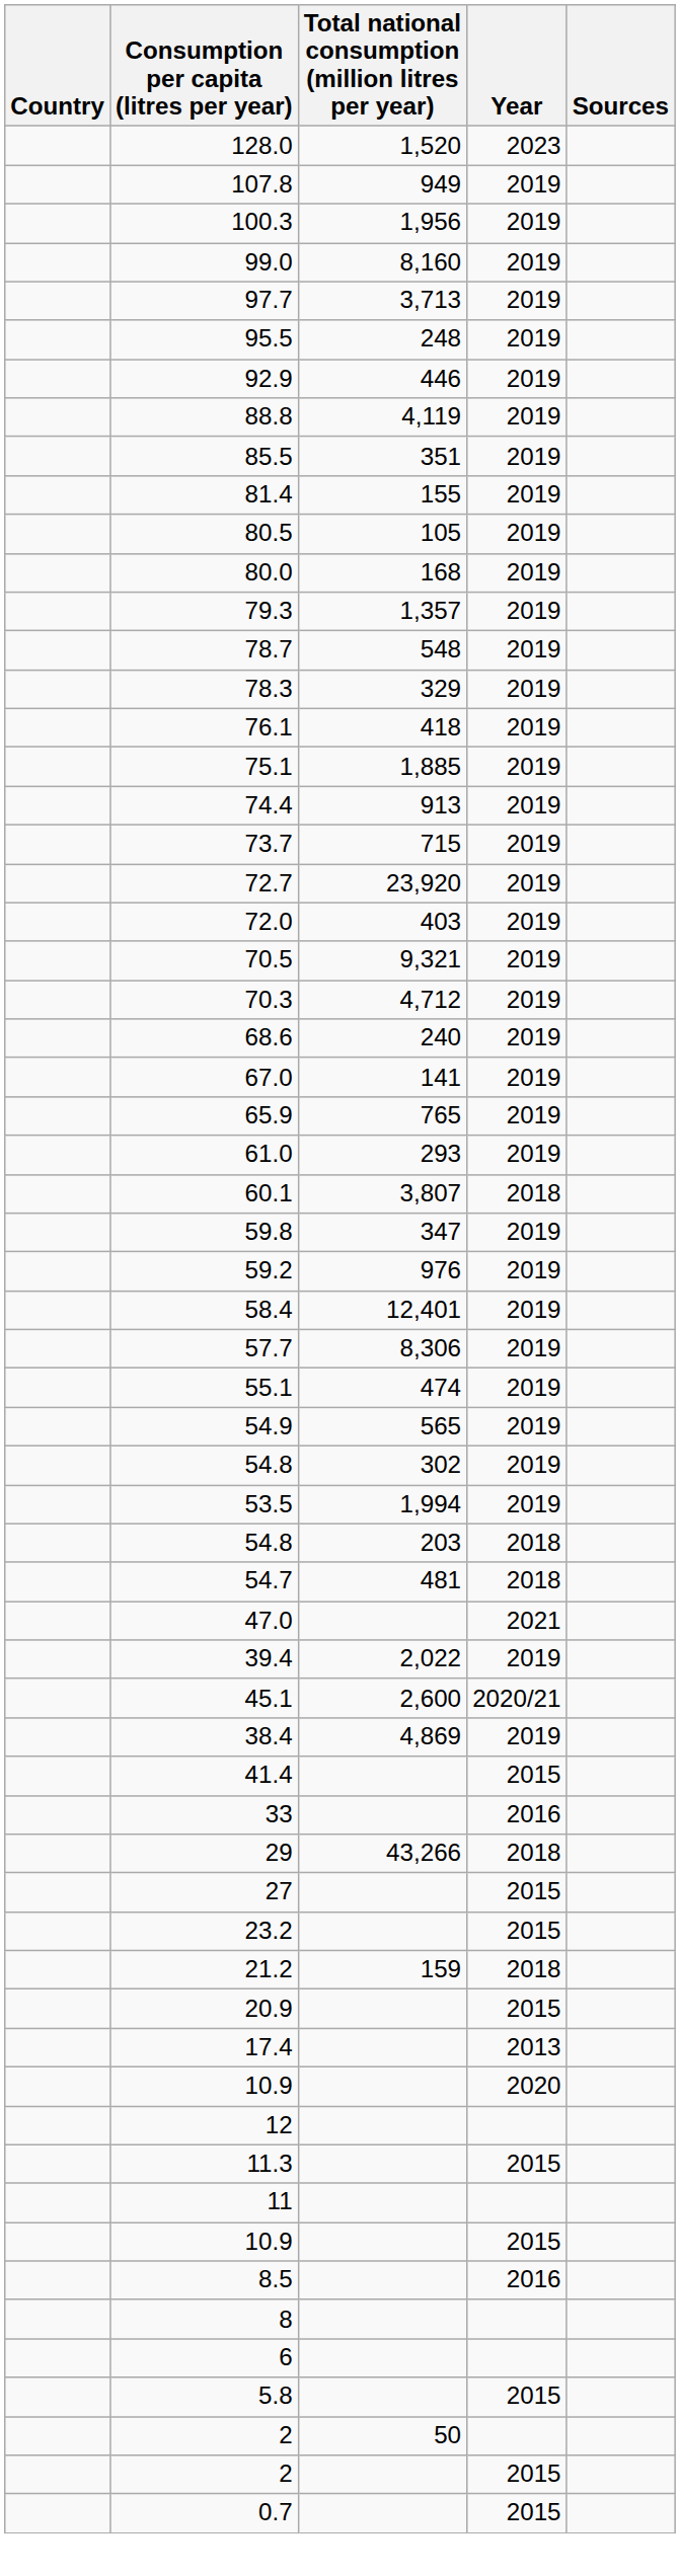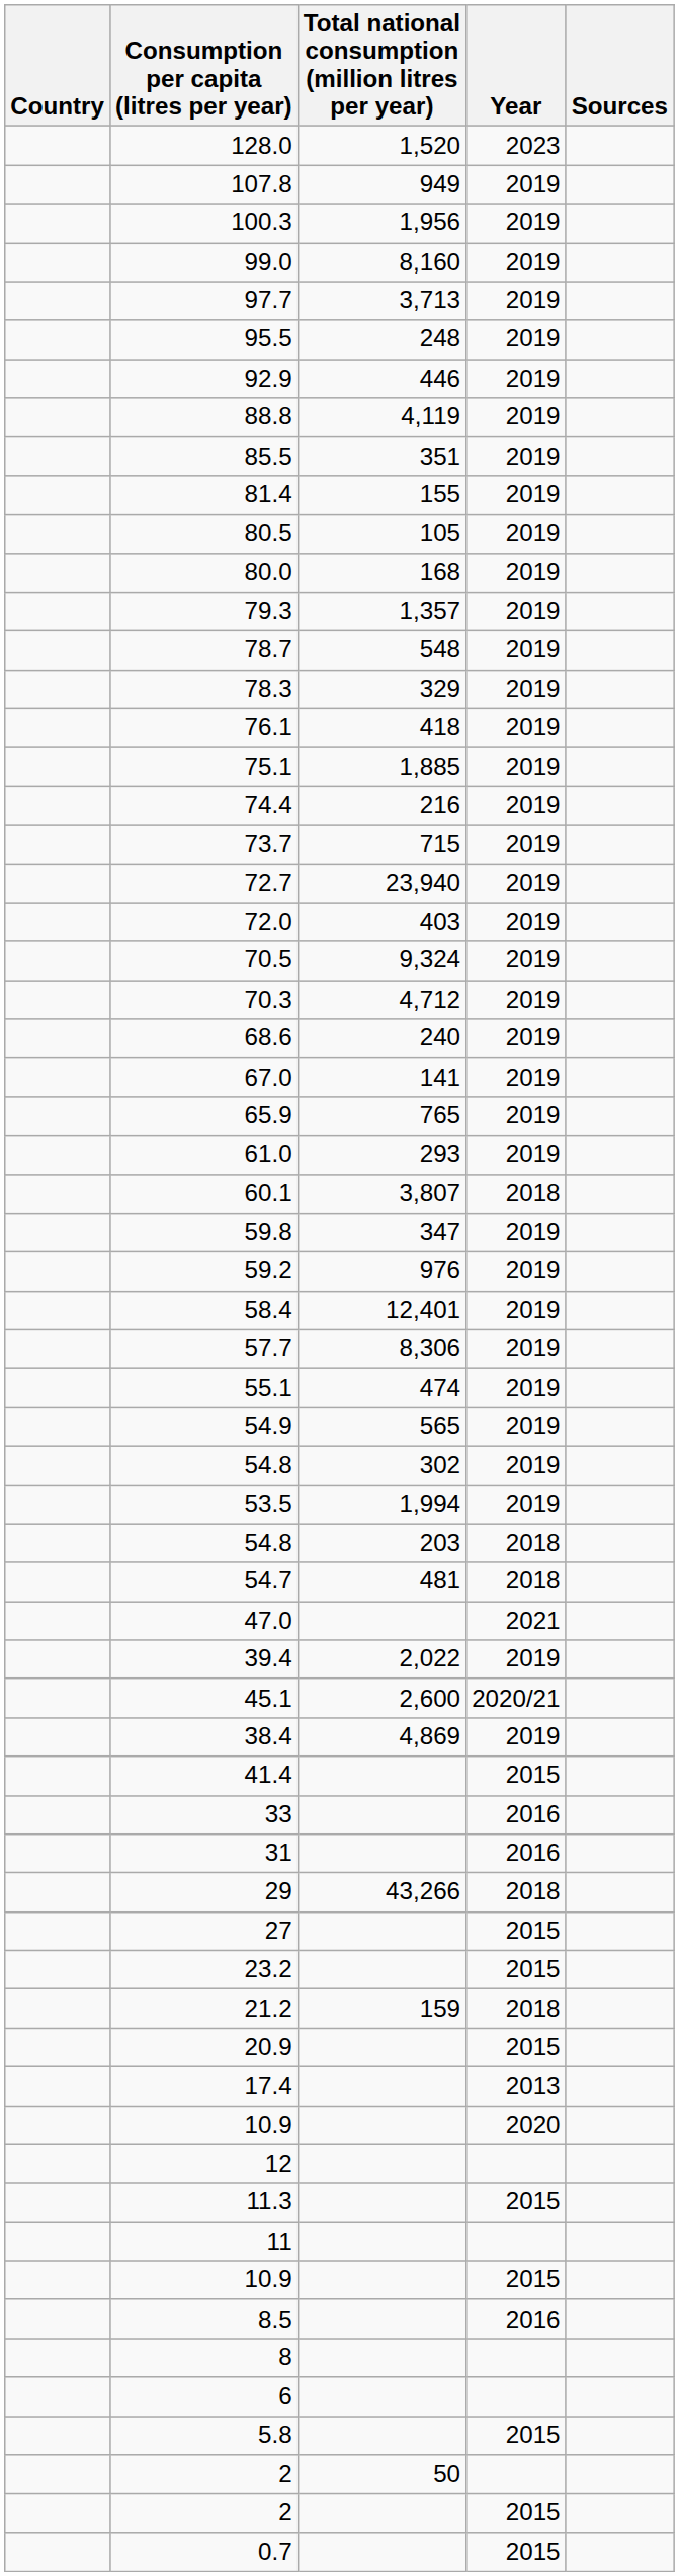74.4 | Total national consumption (million litres per year): 913 -> 216
72.7 | Total national consumption (million litres per year): 23,920 -> 23,940
70.5 | Total national consumption (million litres per year): 9,321 -> 9,324
+ row: 31 | 2016
